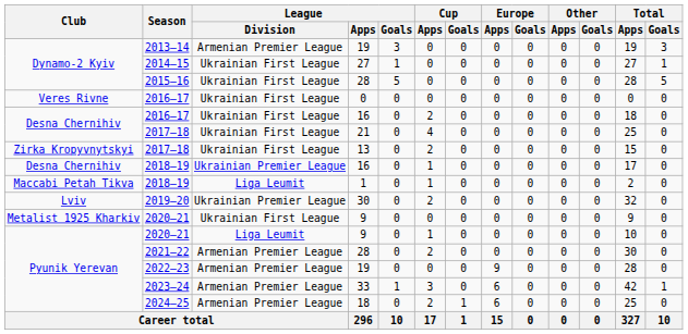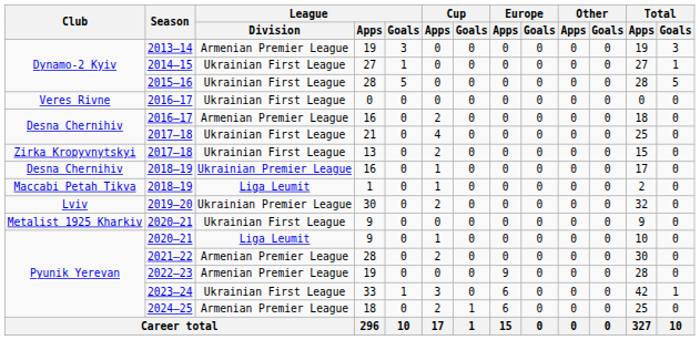Desna Chernihiv / 2016–17 | League / Division: Ukrainian First League -> Armenian Premier League
2023–24 | League / Division: Armenian Premier League -> Ukrainian First League
